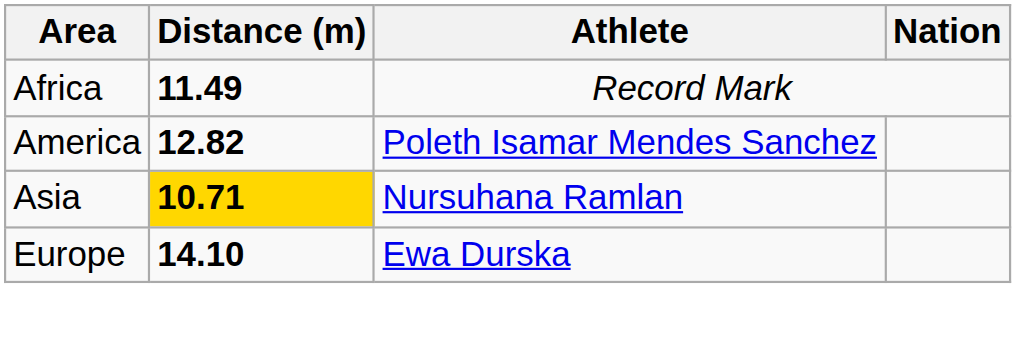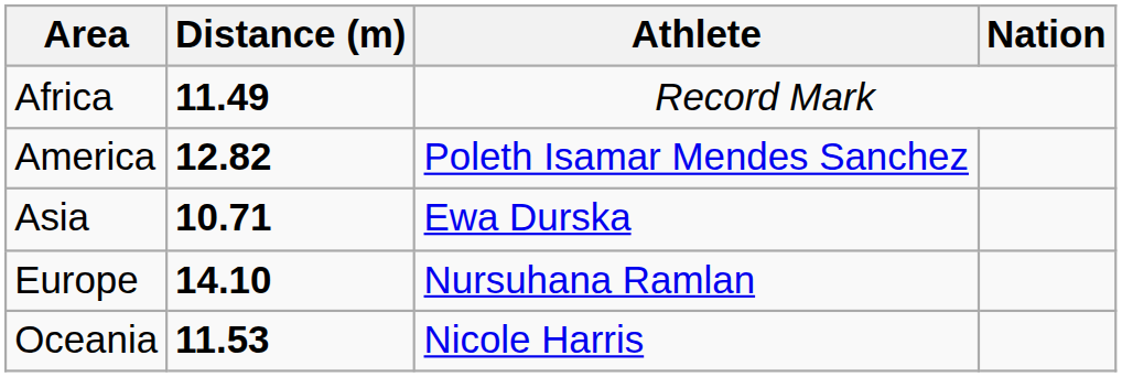Asia | Distance (m): gold background -> no background
Asia | Athlete: Nursuhana Ramlan -> Ewa Durska
Europe | Athlete: Ewa Durska -> Nursuhana Ramlan
+ row: Oceania | 11.53 | Nicole Harris
